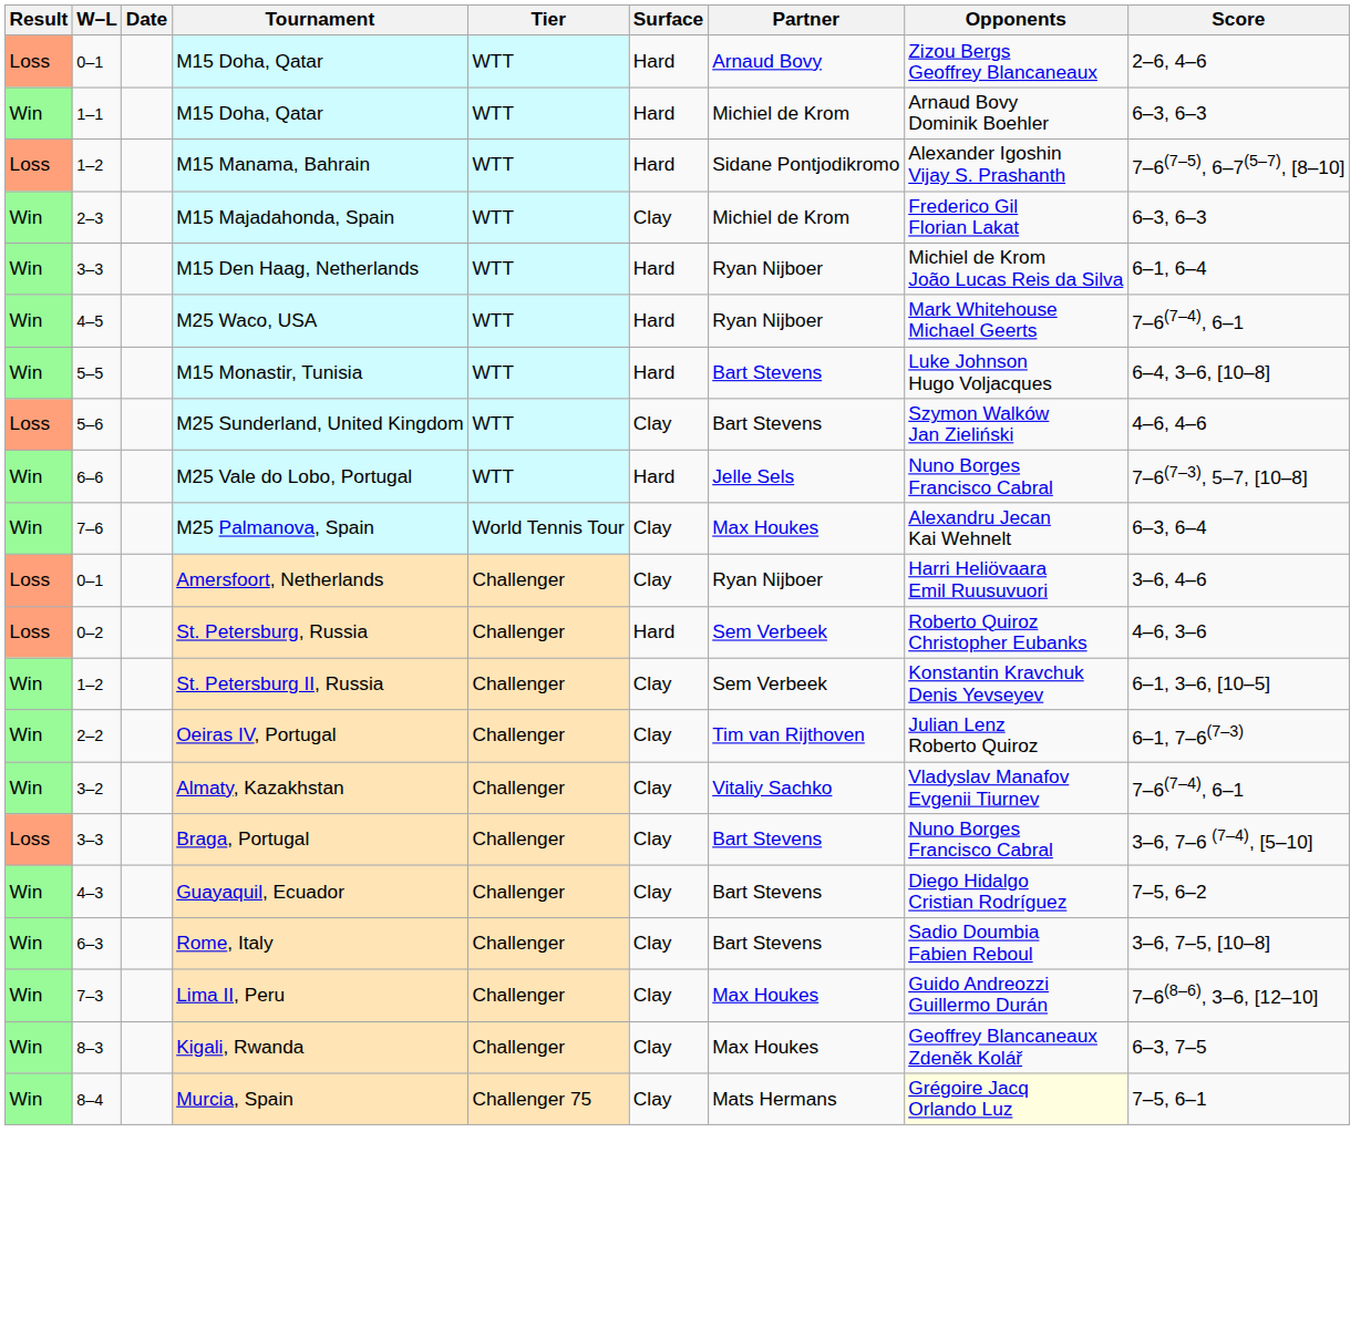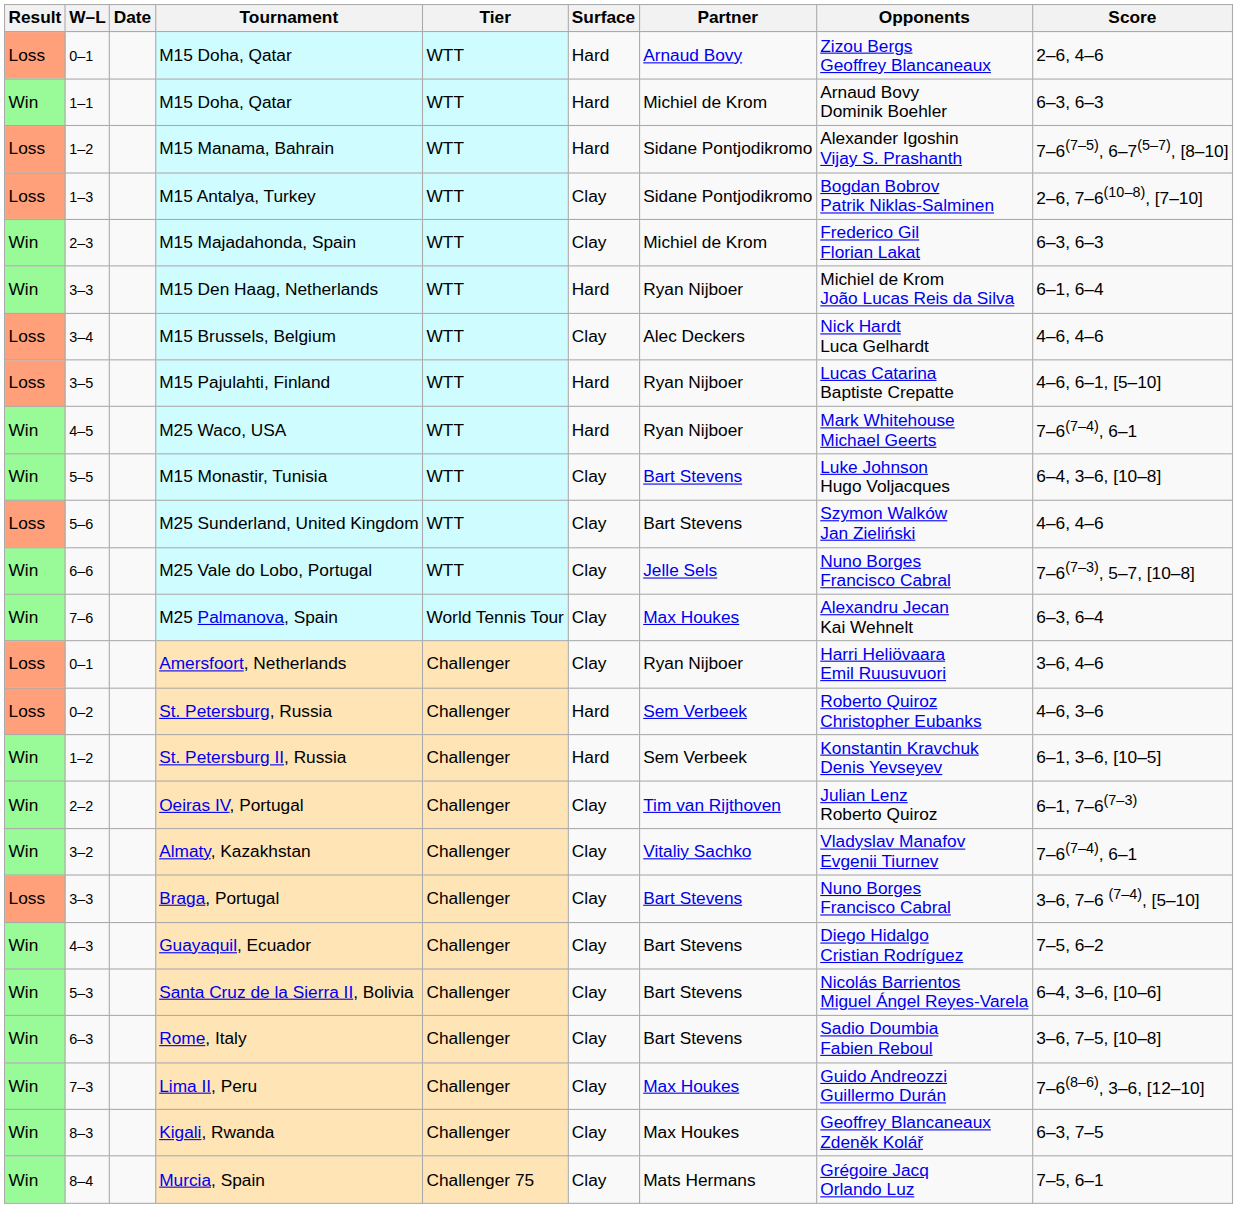+ row: Loss | 1–3 | M15 Antalya, Turkey | WTT | Clay | Sidane Pontjodikromo | Bogdan Bobrov Patrik Niklas-Salminen | 2–6, 7–6(10–8), [7–10]
+ row: Loss | 3–4 | M15 Brussels, Belgium | WTT | Clay | Alec Deckers | Nick Hardt Luca Gelhardt | 4–6, 4–6
+ row: Loss | 3–5 | M15 Pajulahti, Finland | WTT | Hard | Ryan Nijboer | Lucas Catarina Baptiste Crepatte | 4–6, 6–1, [5–10]
M15 Monastir, Tunisia | Surface: Hard -> Clay
M25 Vale do Lobo, Portugal | Surface: Hard -> Clay
St. Petersburg II, Russia | Surface: Clay -> Hard
+ row: Win | 5–3 | Santa Cruz de la Sierra II, Bolivia | Challenger | Clay | Bart Stevens | Nicolás Barrientos Miguel Ángel Reyes-Varela | 6–4, 3–6, [10–6]
Murcia, Spain | Opponents: lightyellow background -> no background
